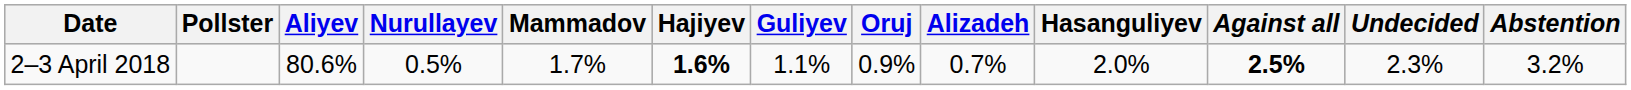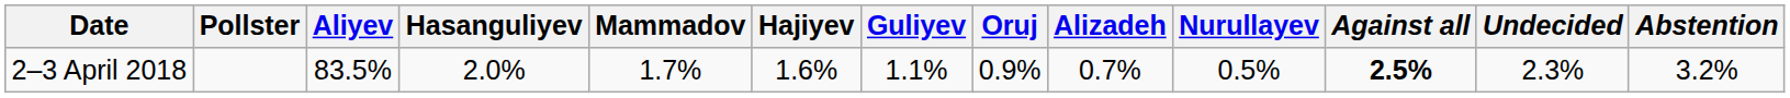columns swapped: Hasanguliyev <-> Nurullayev
2–3 April 2018 | Aliyev: 80.6% -> 83.5%
2–3 April 2018 | Hajiyev: bold -> normal
